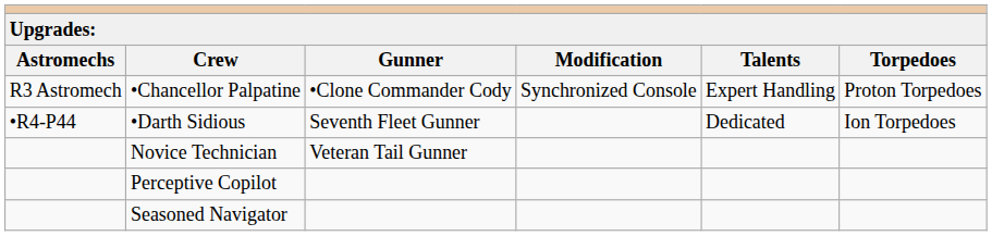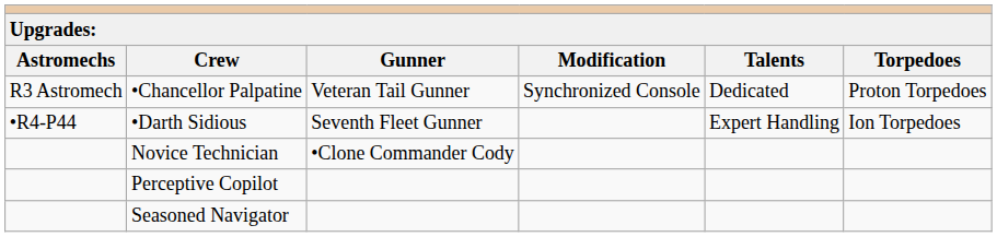•Chancellor Palpatine | column 3: •Clone Commander Cody -> Veteran Tail Gunner
•Chancellor Palpatine | column 5: Expert Handling -> Dedicated
•Darth Sidious | column 5: Dedicated -> Expert Handling
Novice Technician | column 3: Veteran Tail Gunner -> •Clone Commander Cody
